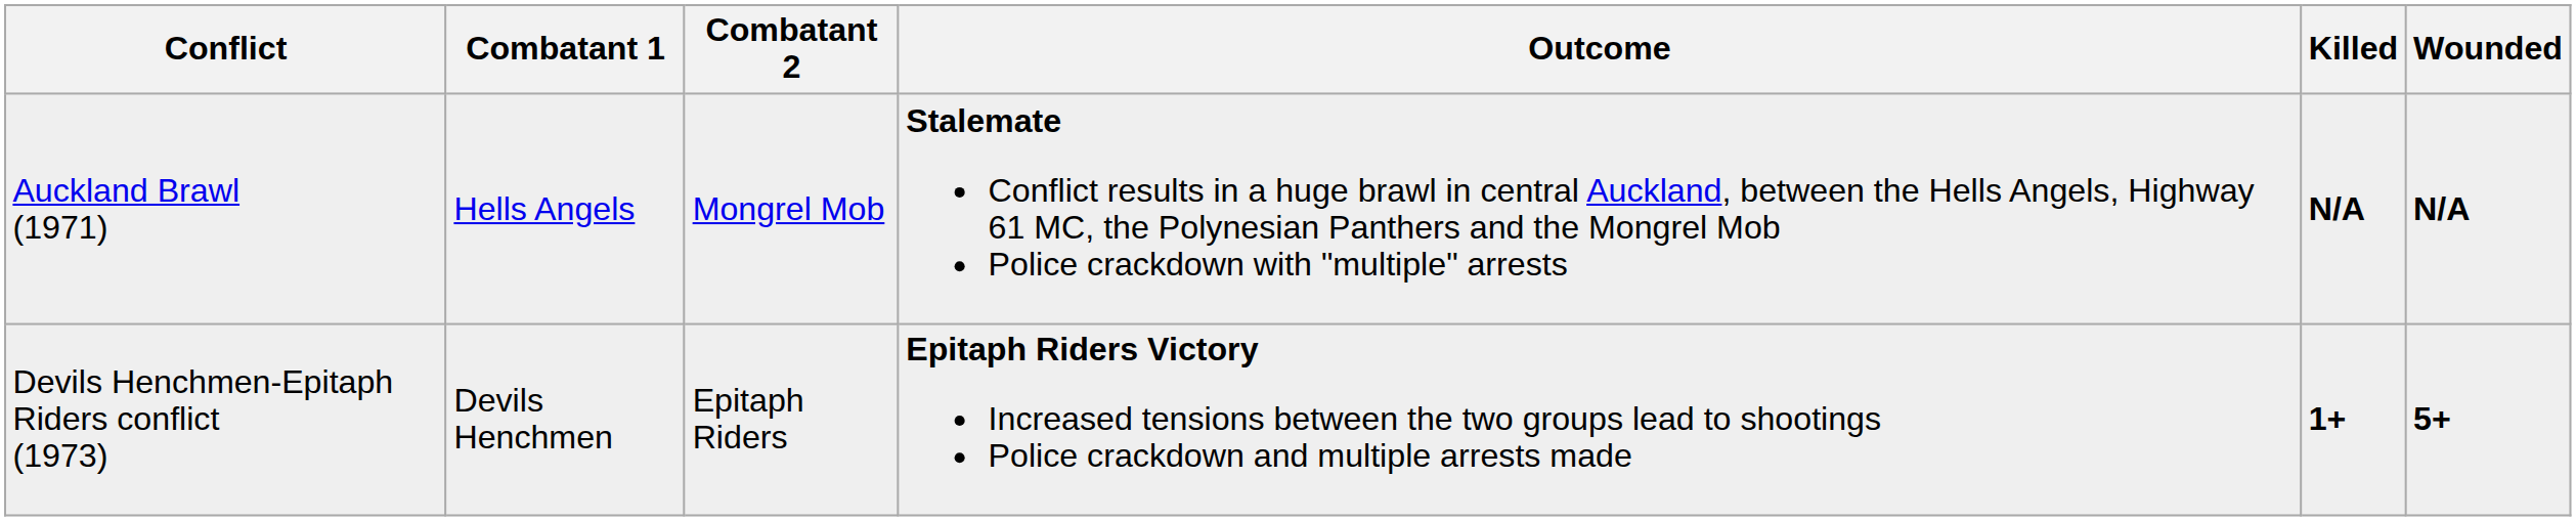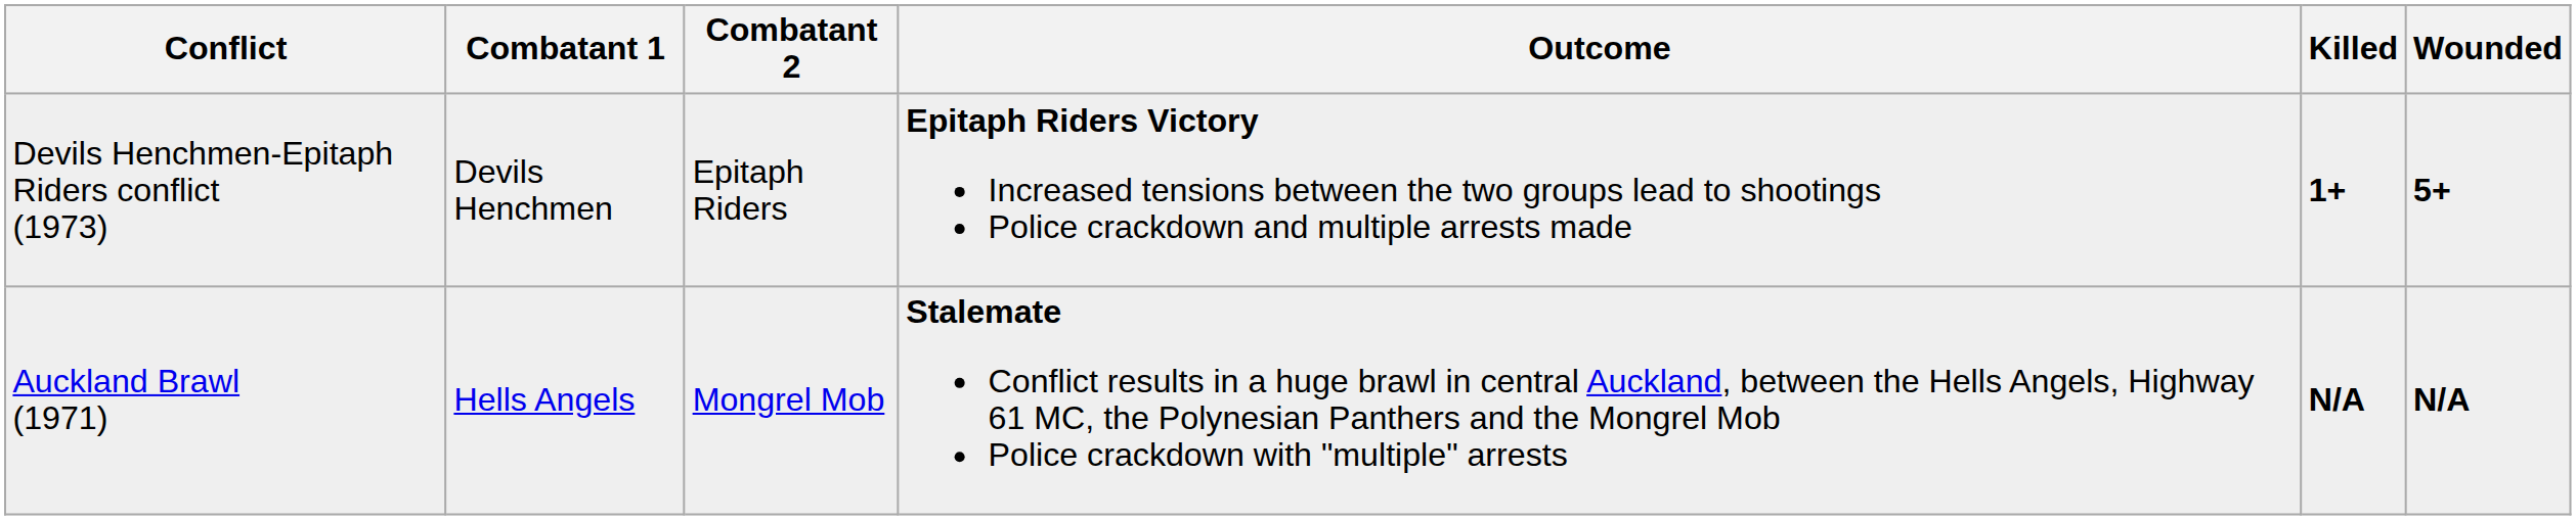rows swapped: Auckland Brawl (1971) <-> Devils Henchmen-Epitaph Riders conflict (1973)
